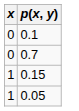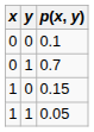+ column: y | 0 | 1 | 0 | 1
